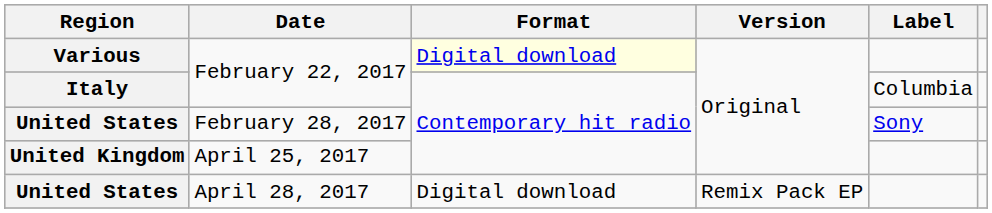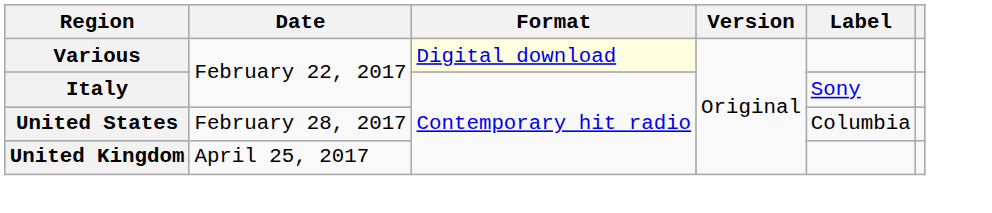Italy | Label: Columbia -> Sony
United States / February 28, 2017 | Label: Sony -> Columbia
- row: United States | April 28, 2017 | Digital download | Remix Pack EP
